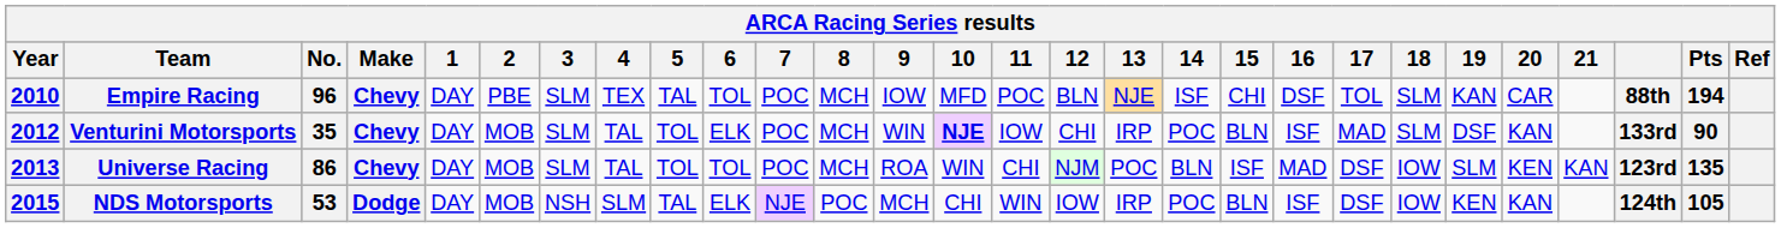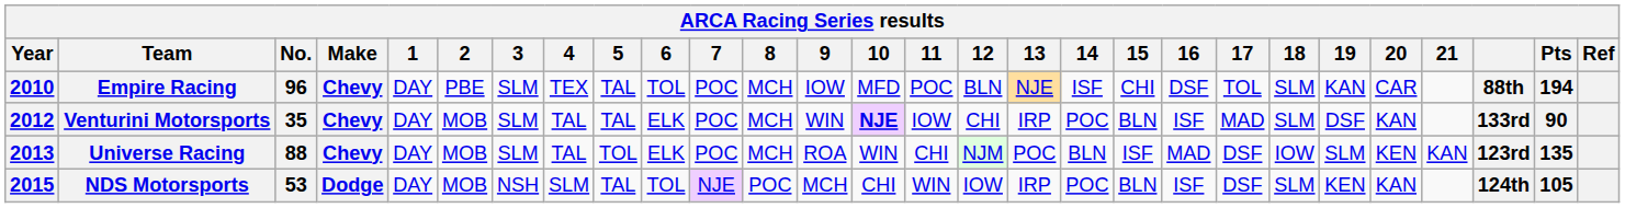Venturini Motorsports | 5: TOL -> TAL
Universe Racing | No.: 86 -> 88
Universe Racing | 6: TOL -> ELK
NDS Motorsports | 6: ELK -> TOL
NDS Motorsports | 18: IOW -> SLM
